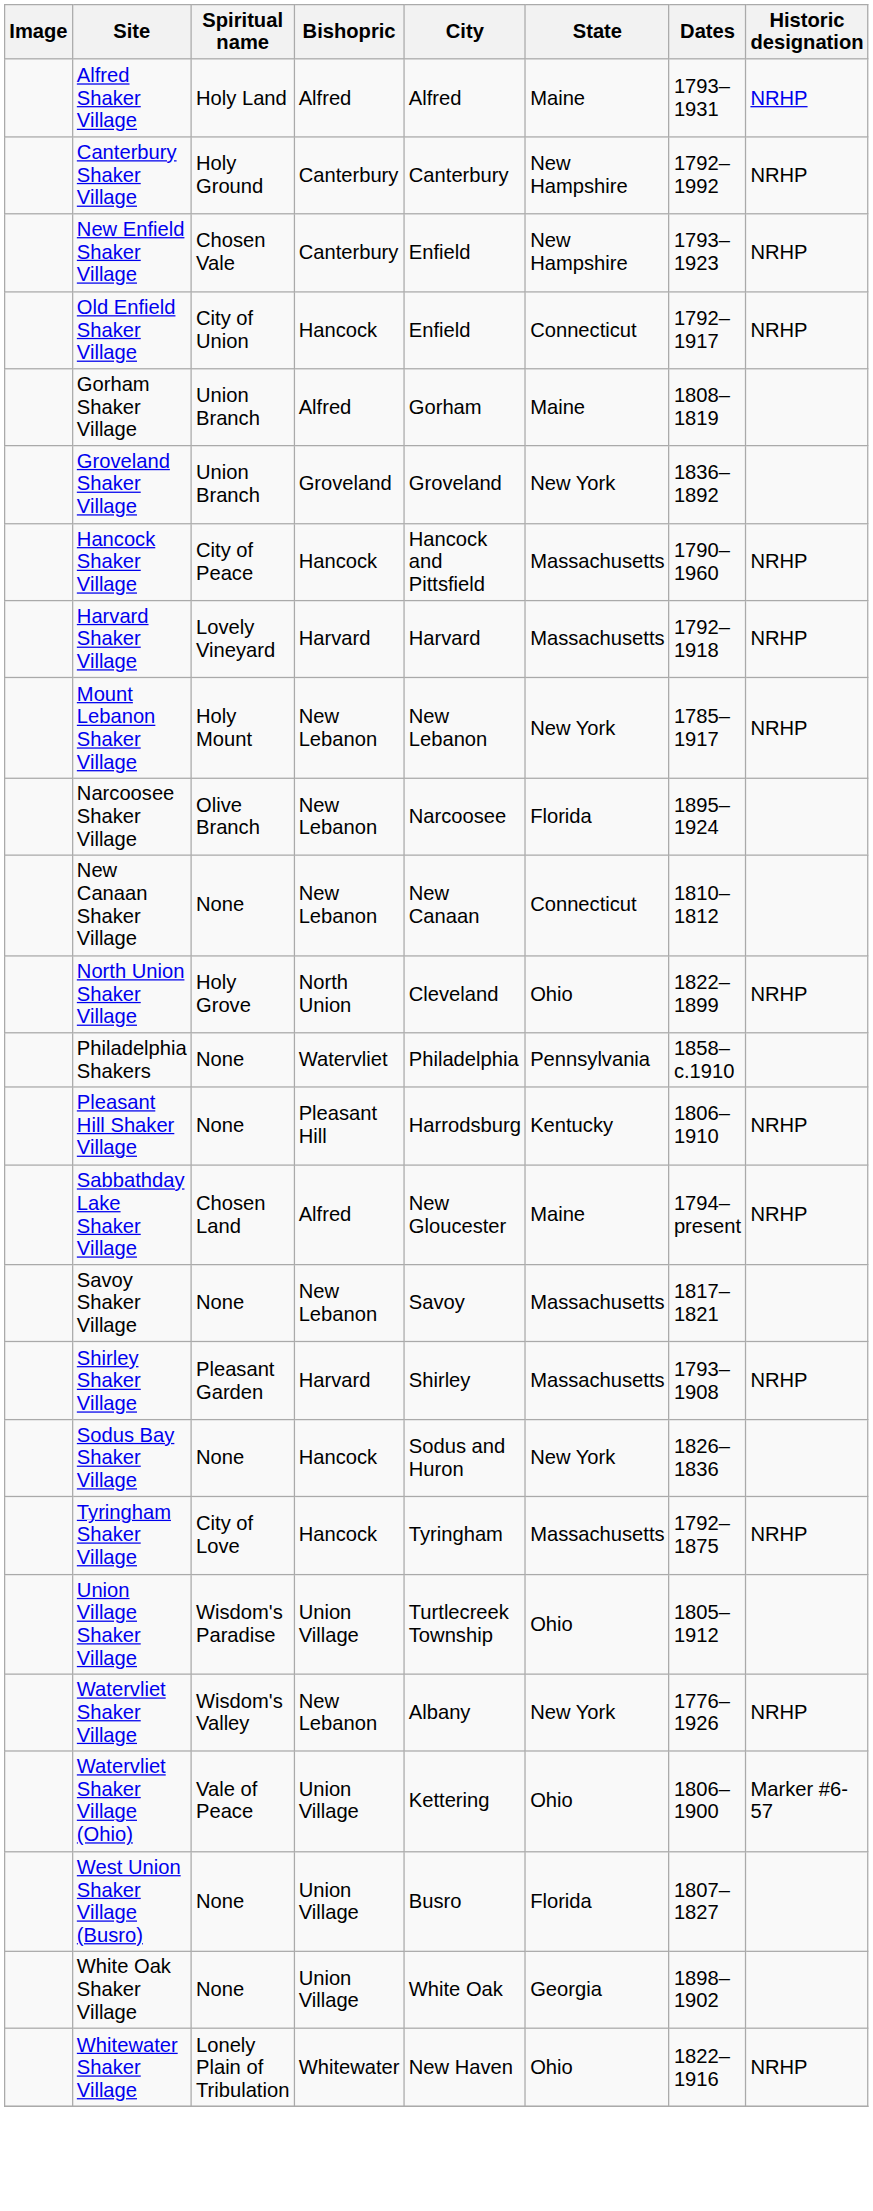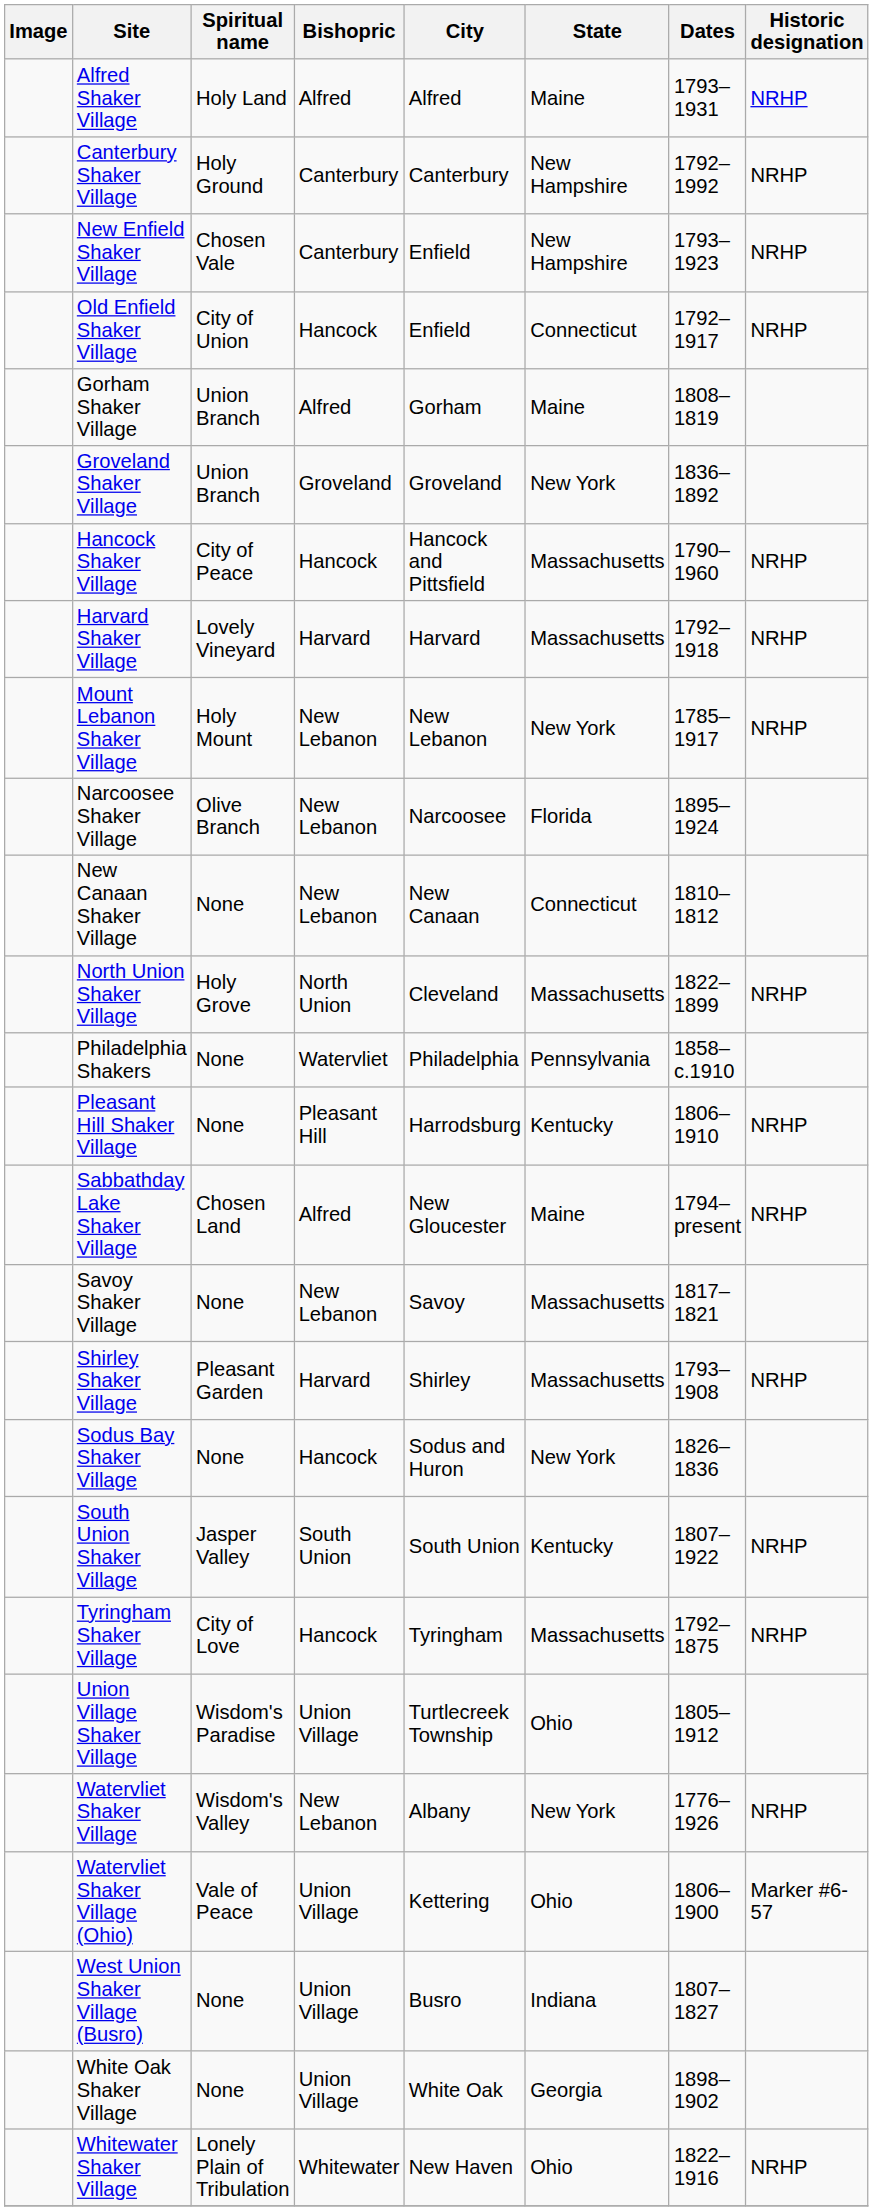North Union Shaker Village | State: Ohio -> Massachusetts
+ row: South Union Shaker Village | Jasper Valley | South Union | South Union | Kentucky | 1807–1922 | NRHP
West Union Shaker Village (Busro) | State: Florida -> Indiana
